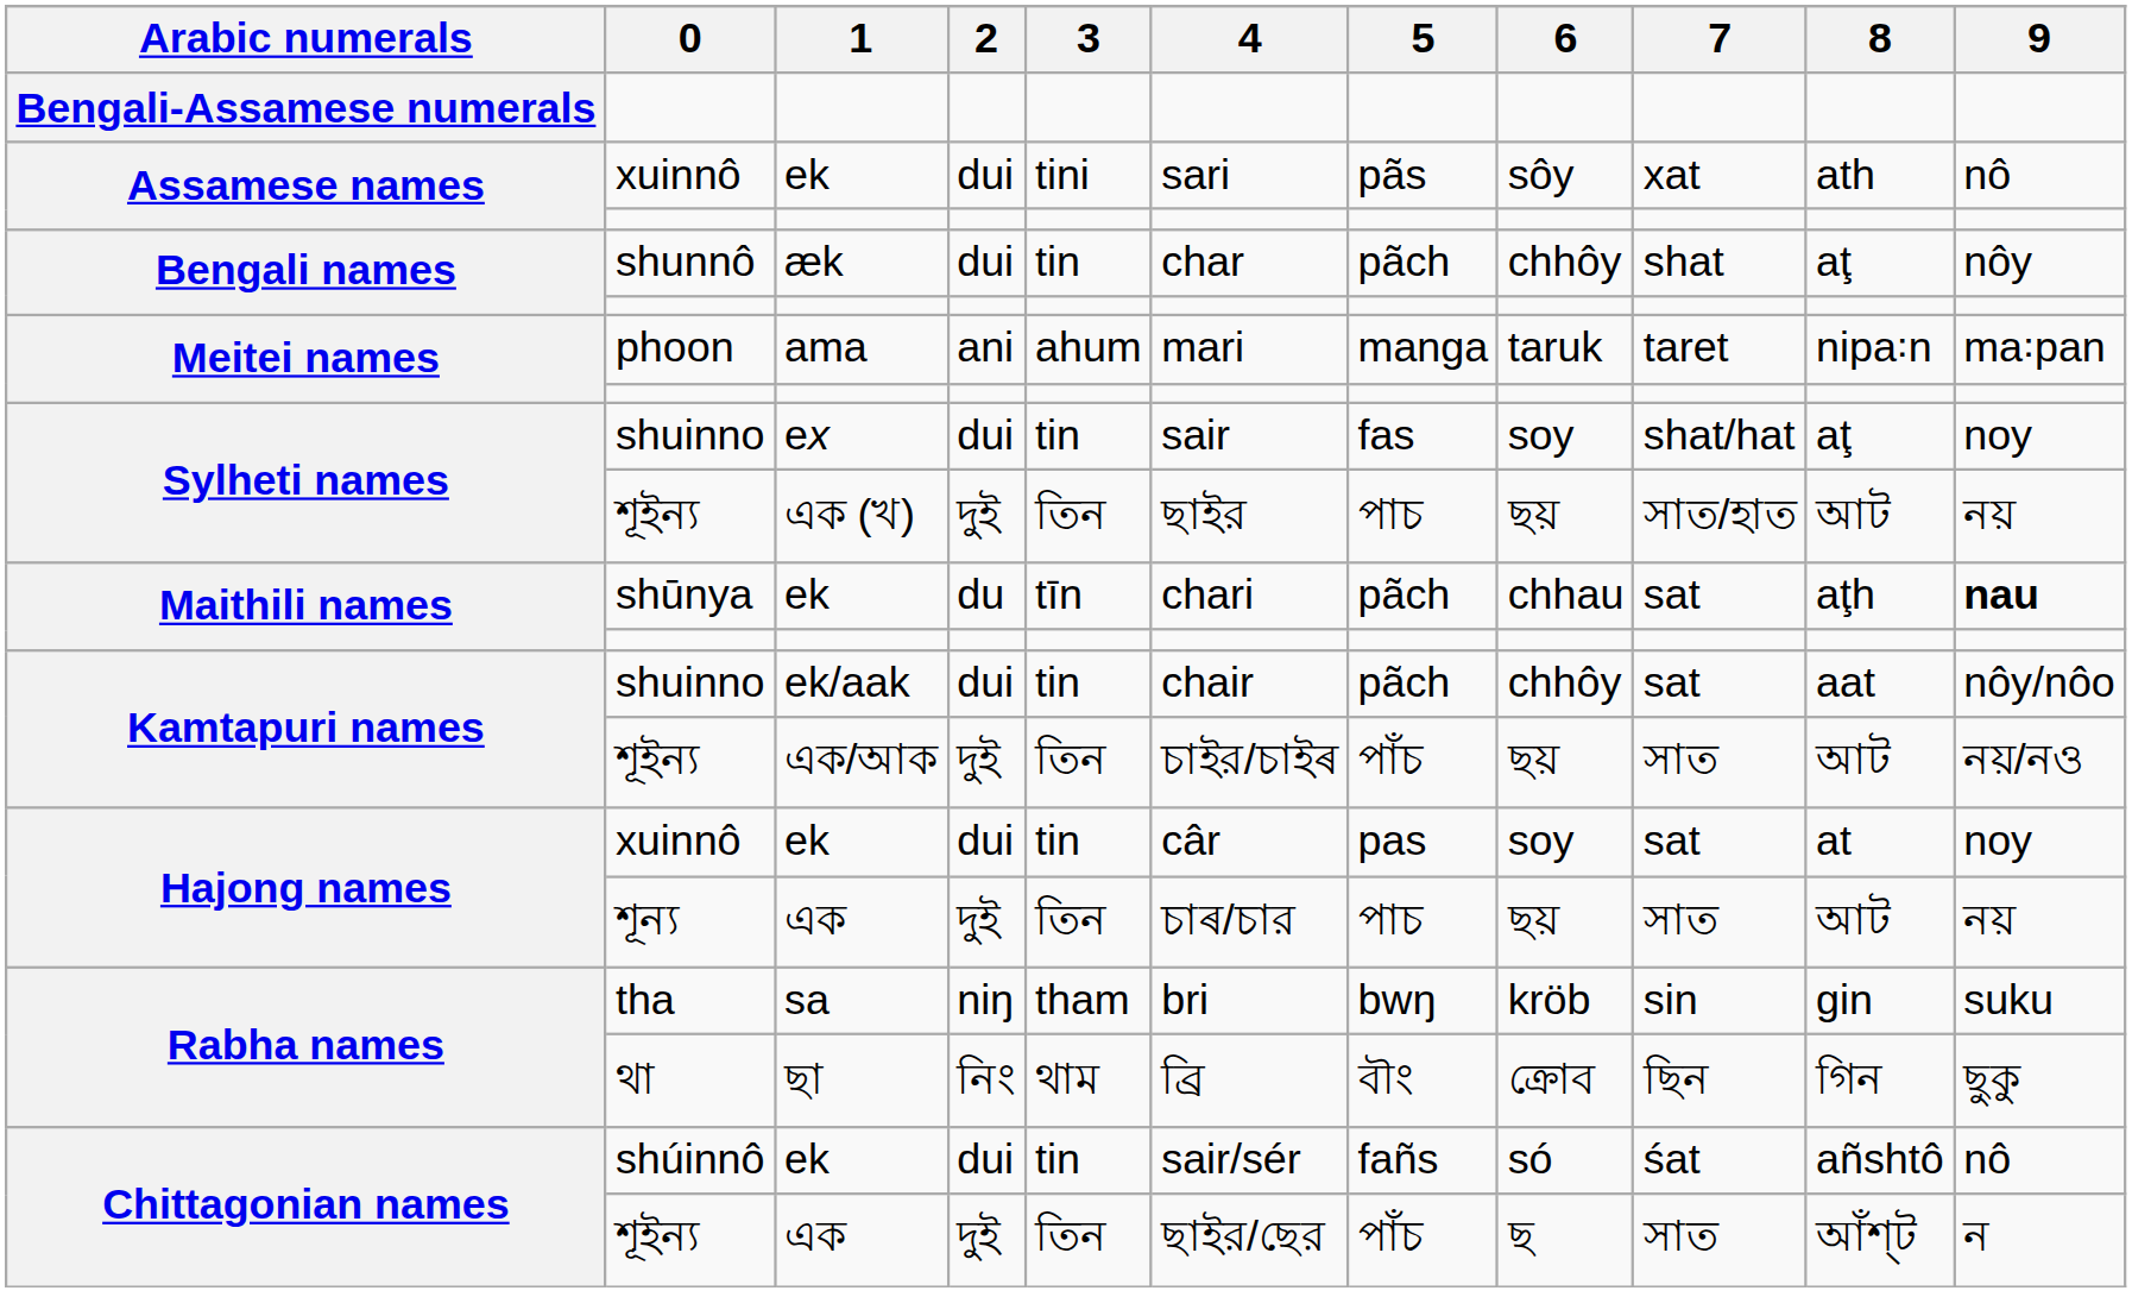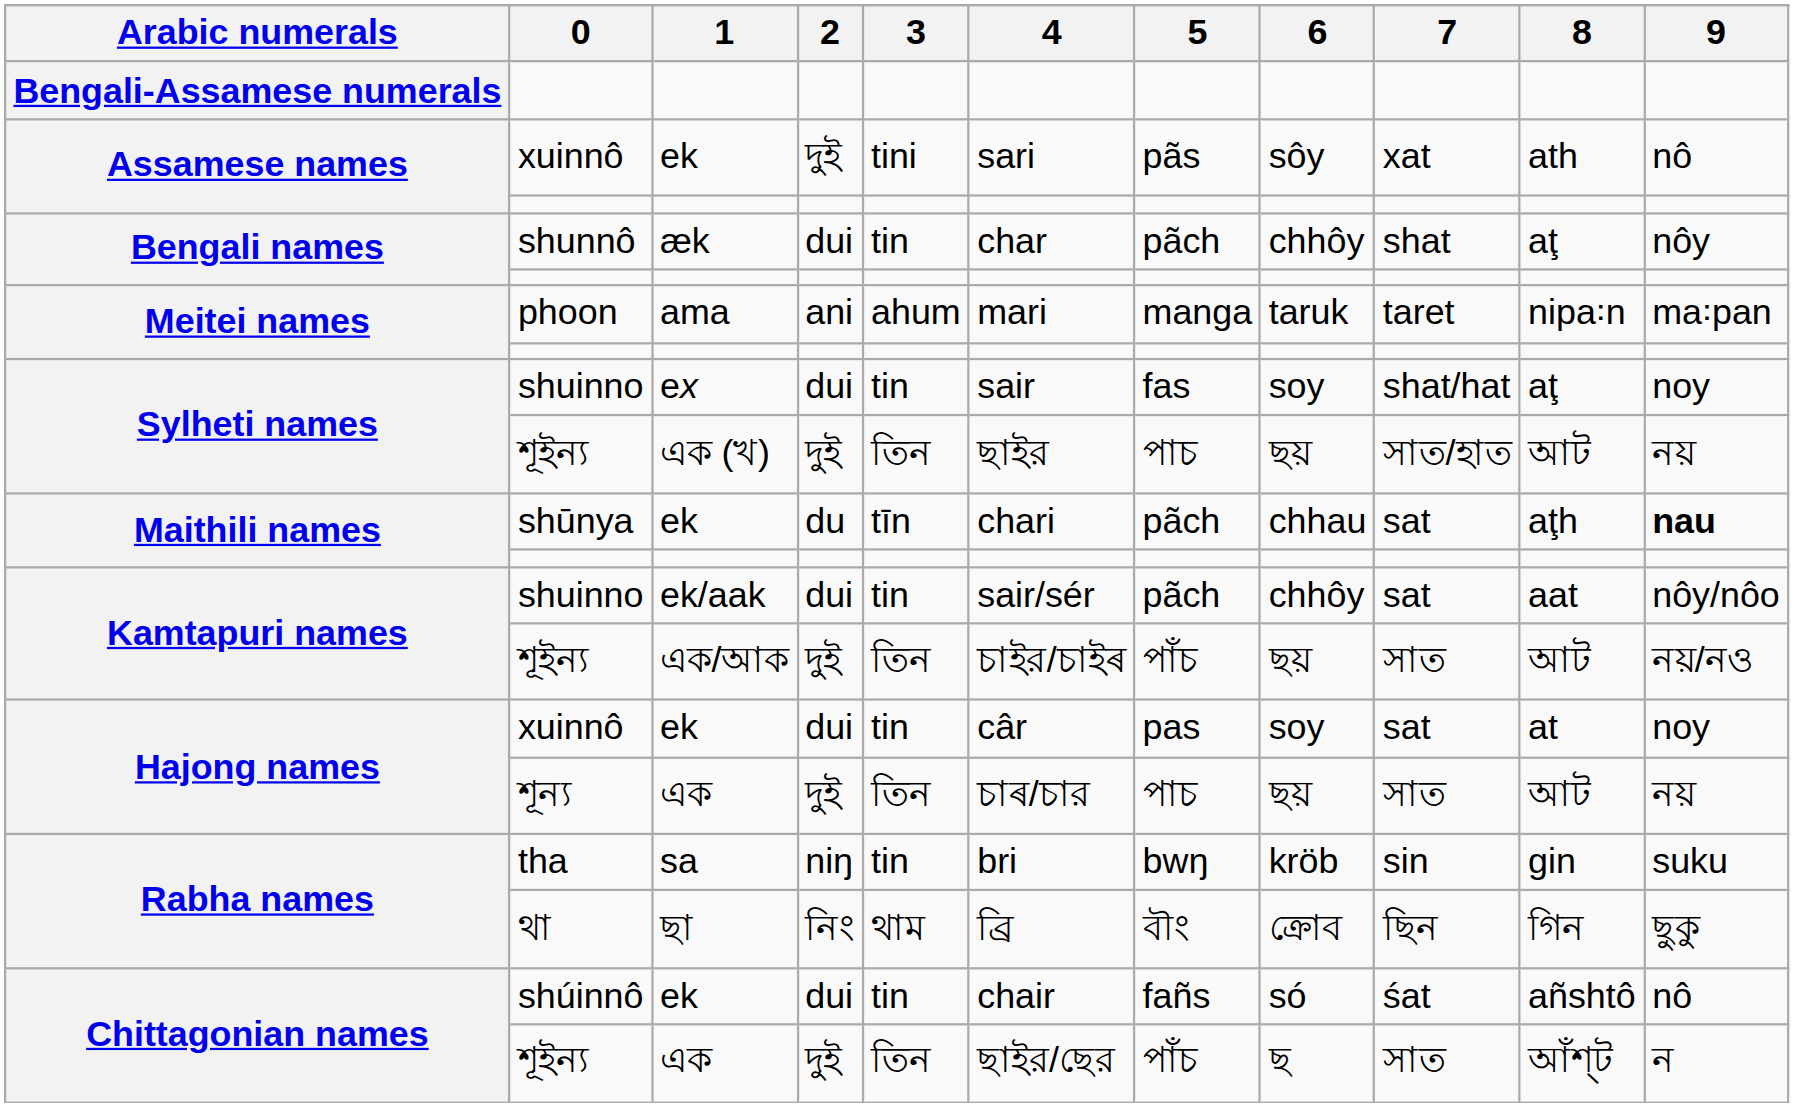Assamese names / xuinnô | 2: dui -> দুই
Kamtapuri names / shuinno | 4: chair -> sair/sér
tha | 3: tham -> tin
shúinnô | 4: sair/sér -> chair
